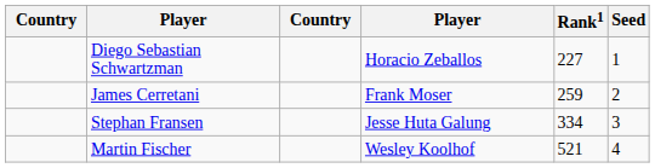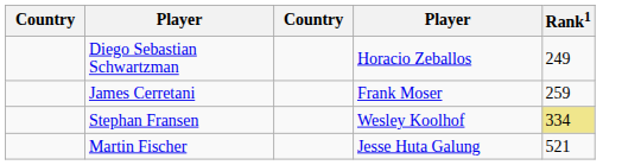- column: Seed | 1 | 2 | 3 | 4
Diego Sebastian Schwartzman | Rank1: 227 -> 249
Stephan Fransen | column 4: Jesse Huta Galung -> Wesley Koolhof
Stephan Fransen | Rank1: no background -> khaki background
Martin Fischer | column 4: Wesley Koolhof -> Jesse Huta Galung
